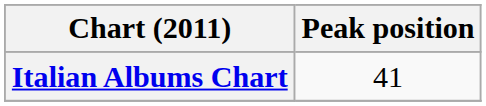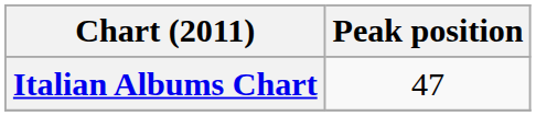Italian Albums Chart | Peak position: 41 -> 47
